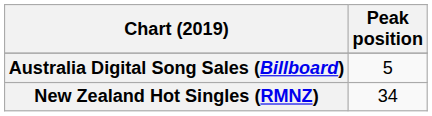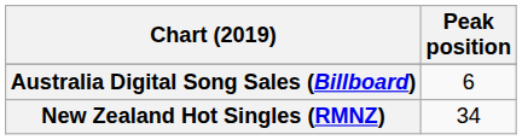Australia Digital Song Sales (Billboard) | Peak position: 5 -> 6
